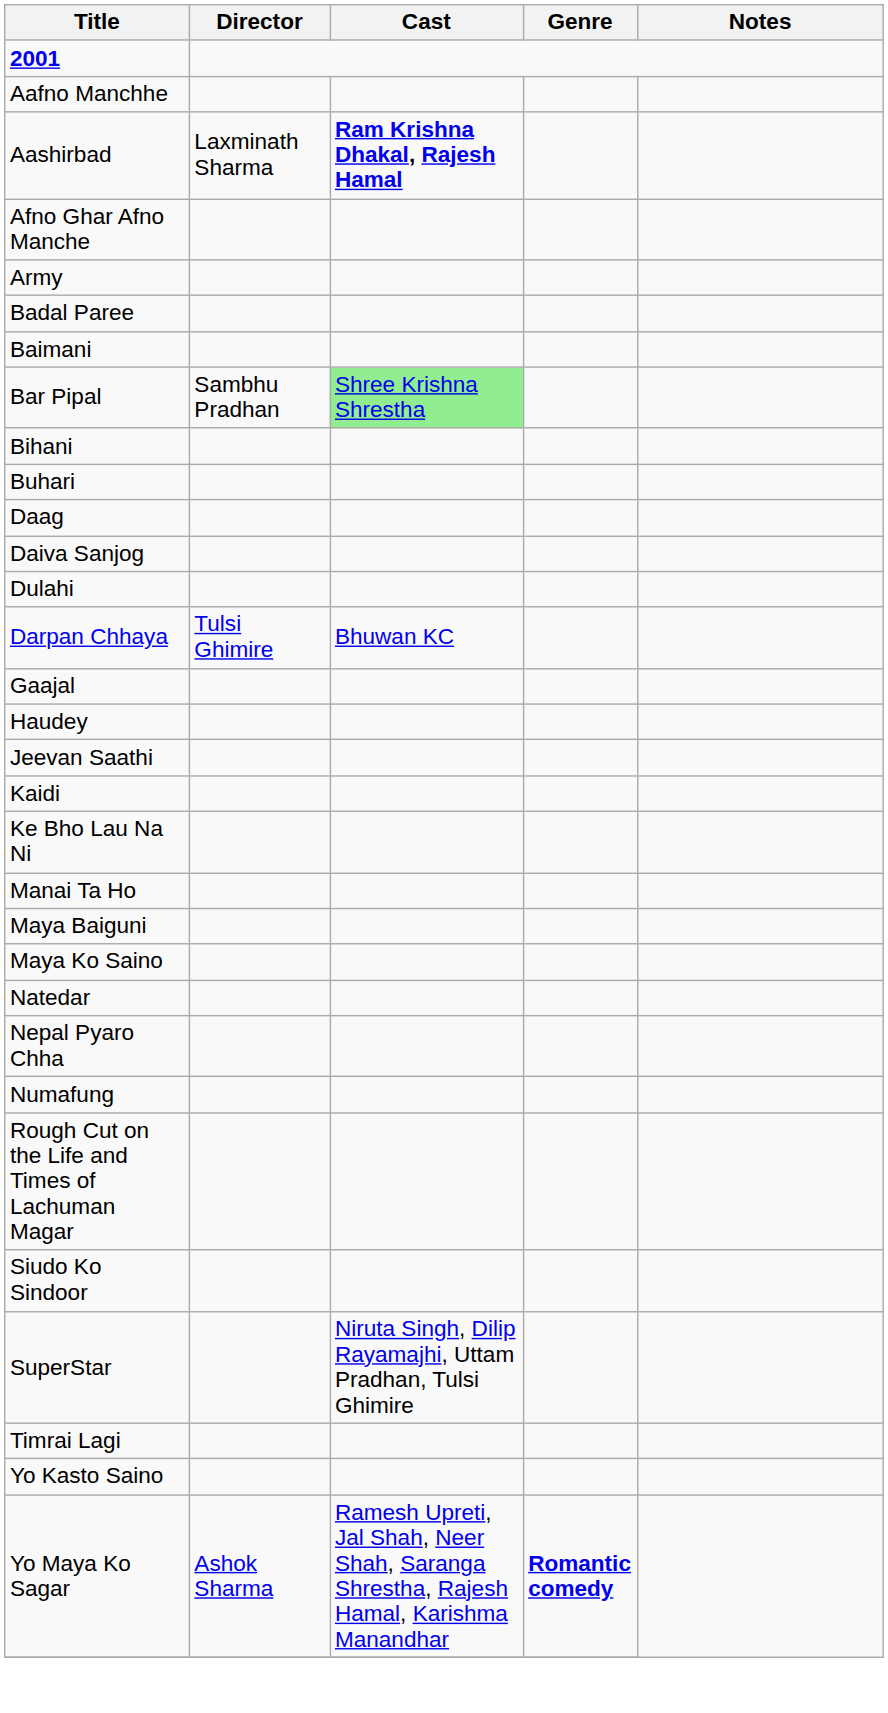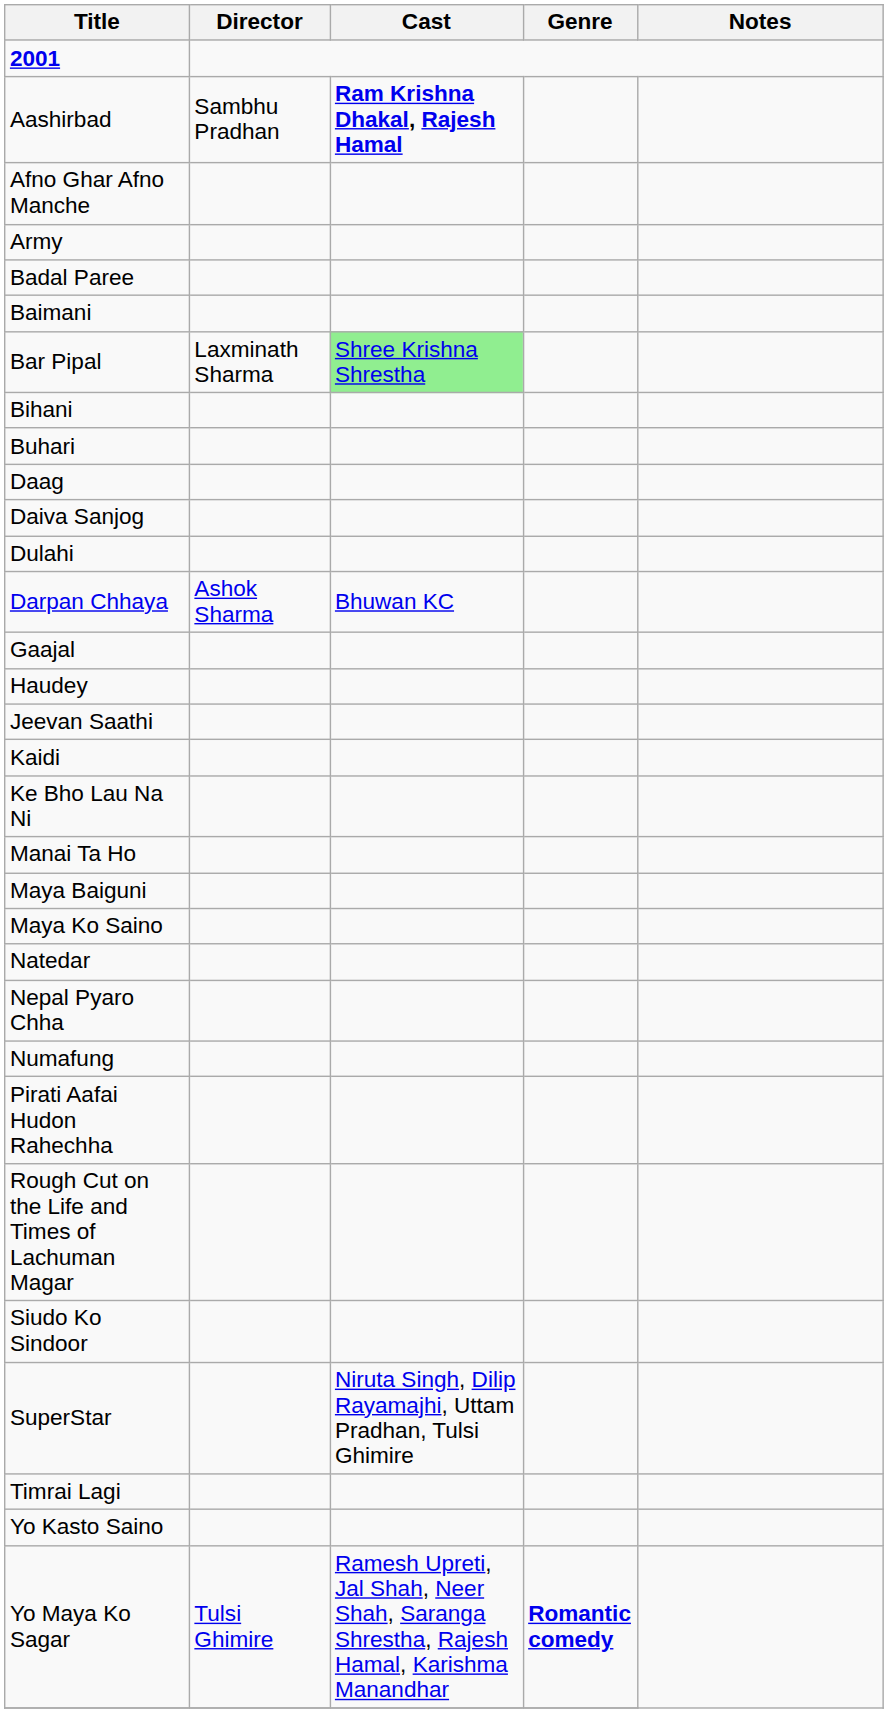- row: Aafno Manchhe
Aashirbad | Director: Laxminath Sharma -> Sambhu Pradhan
Bar Pipal | Director: Sambhu Pradhan -> Laxminath Sharma
Darpan Chhaya | Director: Tulsi Ghimire -> Ashok Sharma
+ row: Pirati Aafai Hudon Rahechha
Yo Maya Ko Sagar | Director: Ashok Sharma -> Tulsi Ghimire
